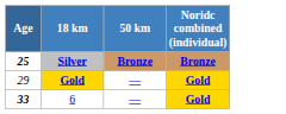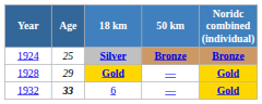+ column: Year | 1924 | 1928 | 1932
Silver | Age: bold -> normal
